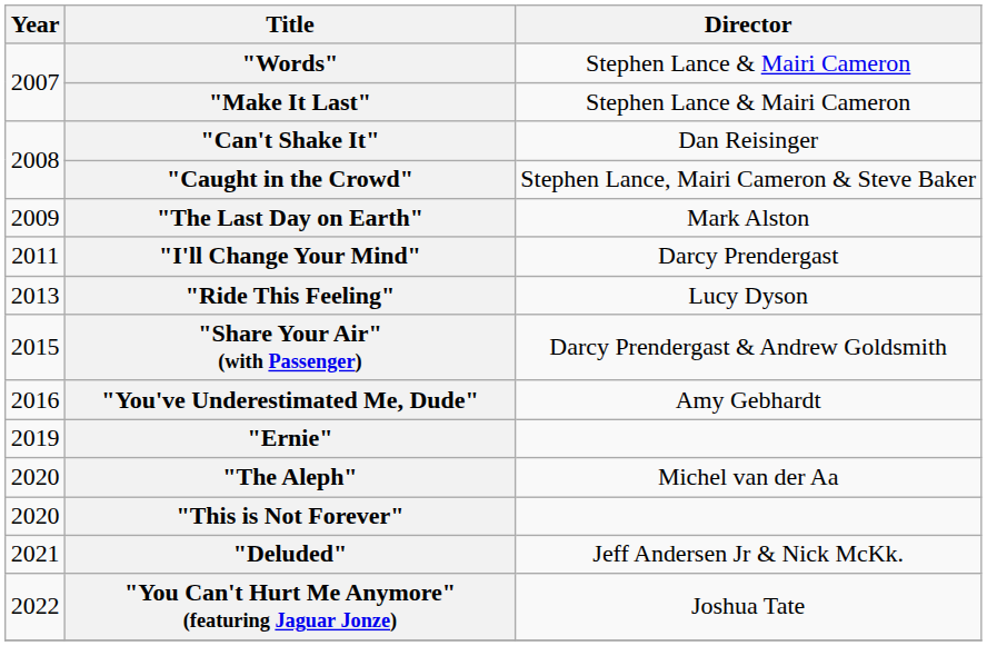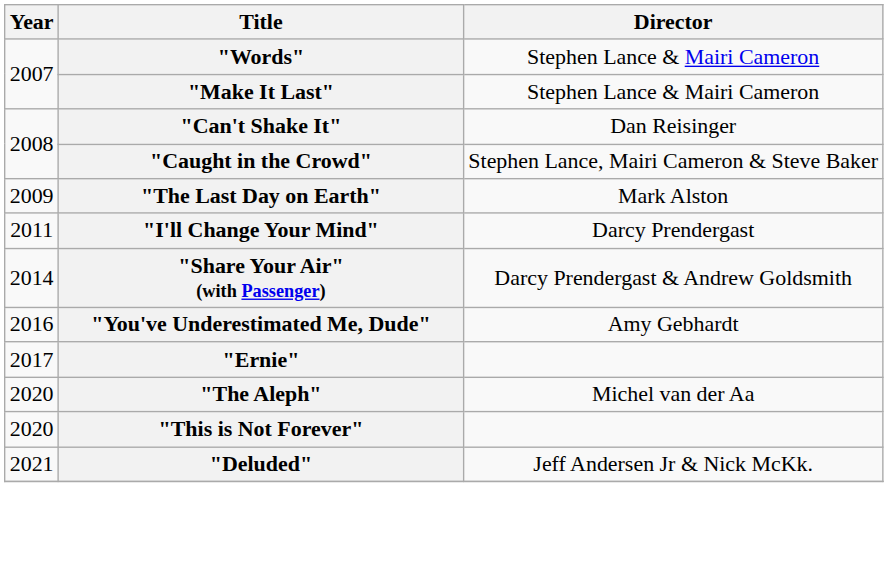- row: 2013 | "Ride This Feeling" | Lucy Dyson
"Share Your Air" (with Passenger) | Year: 2015 -> 2014
"Ernie" | Year: 2019 -> 2017
- row: 2022 | "You Can't Hurt Me Anymore" (featuring Jaguar Jonze) | Joshua Tate
